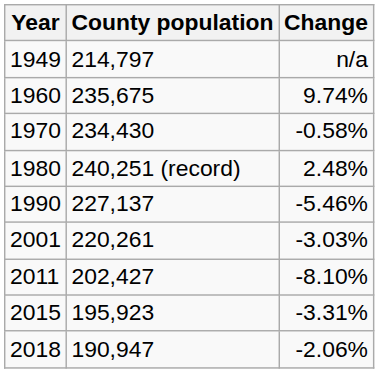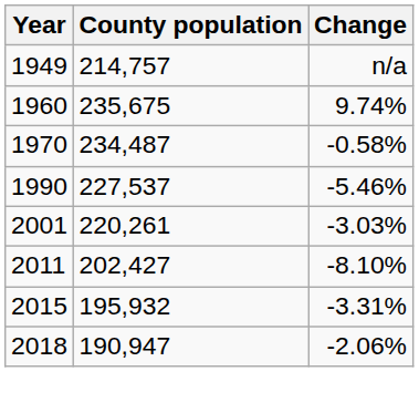1949 | County population: 214,797 -> 214,757
1970 | County population: 234,430 -> 234,487
- row: 1980 | 240,251 (record) | 2.48%
1990 | County population: 227,137 -> 227,537
2015 | County population: 195,923 -> 195,932
